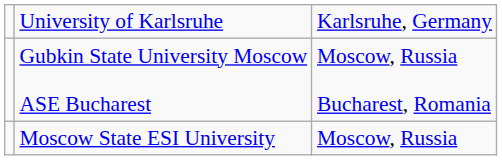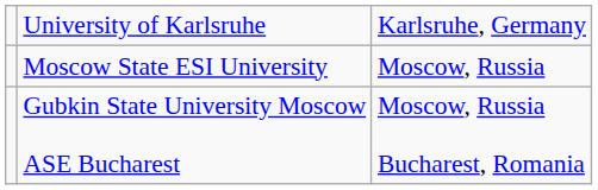rows swapped: Moscow State ESI University <-> Gubkin State University Moscow ASE Bucharest
